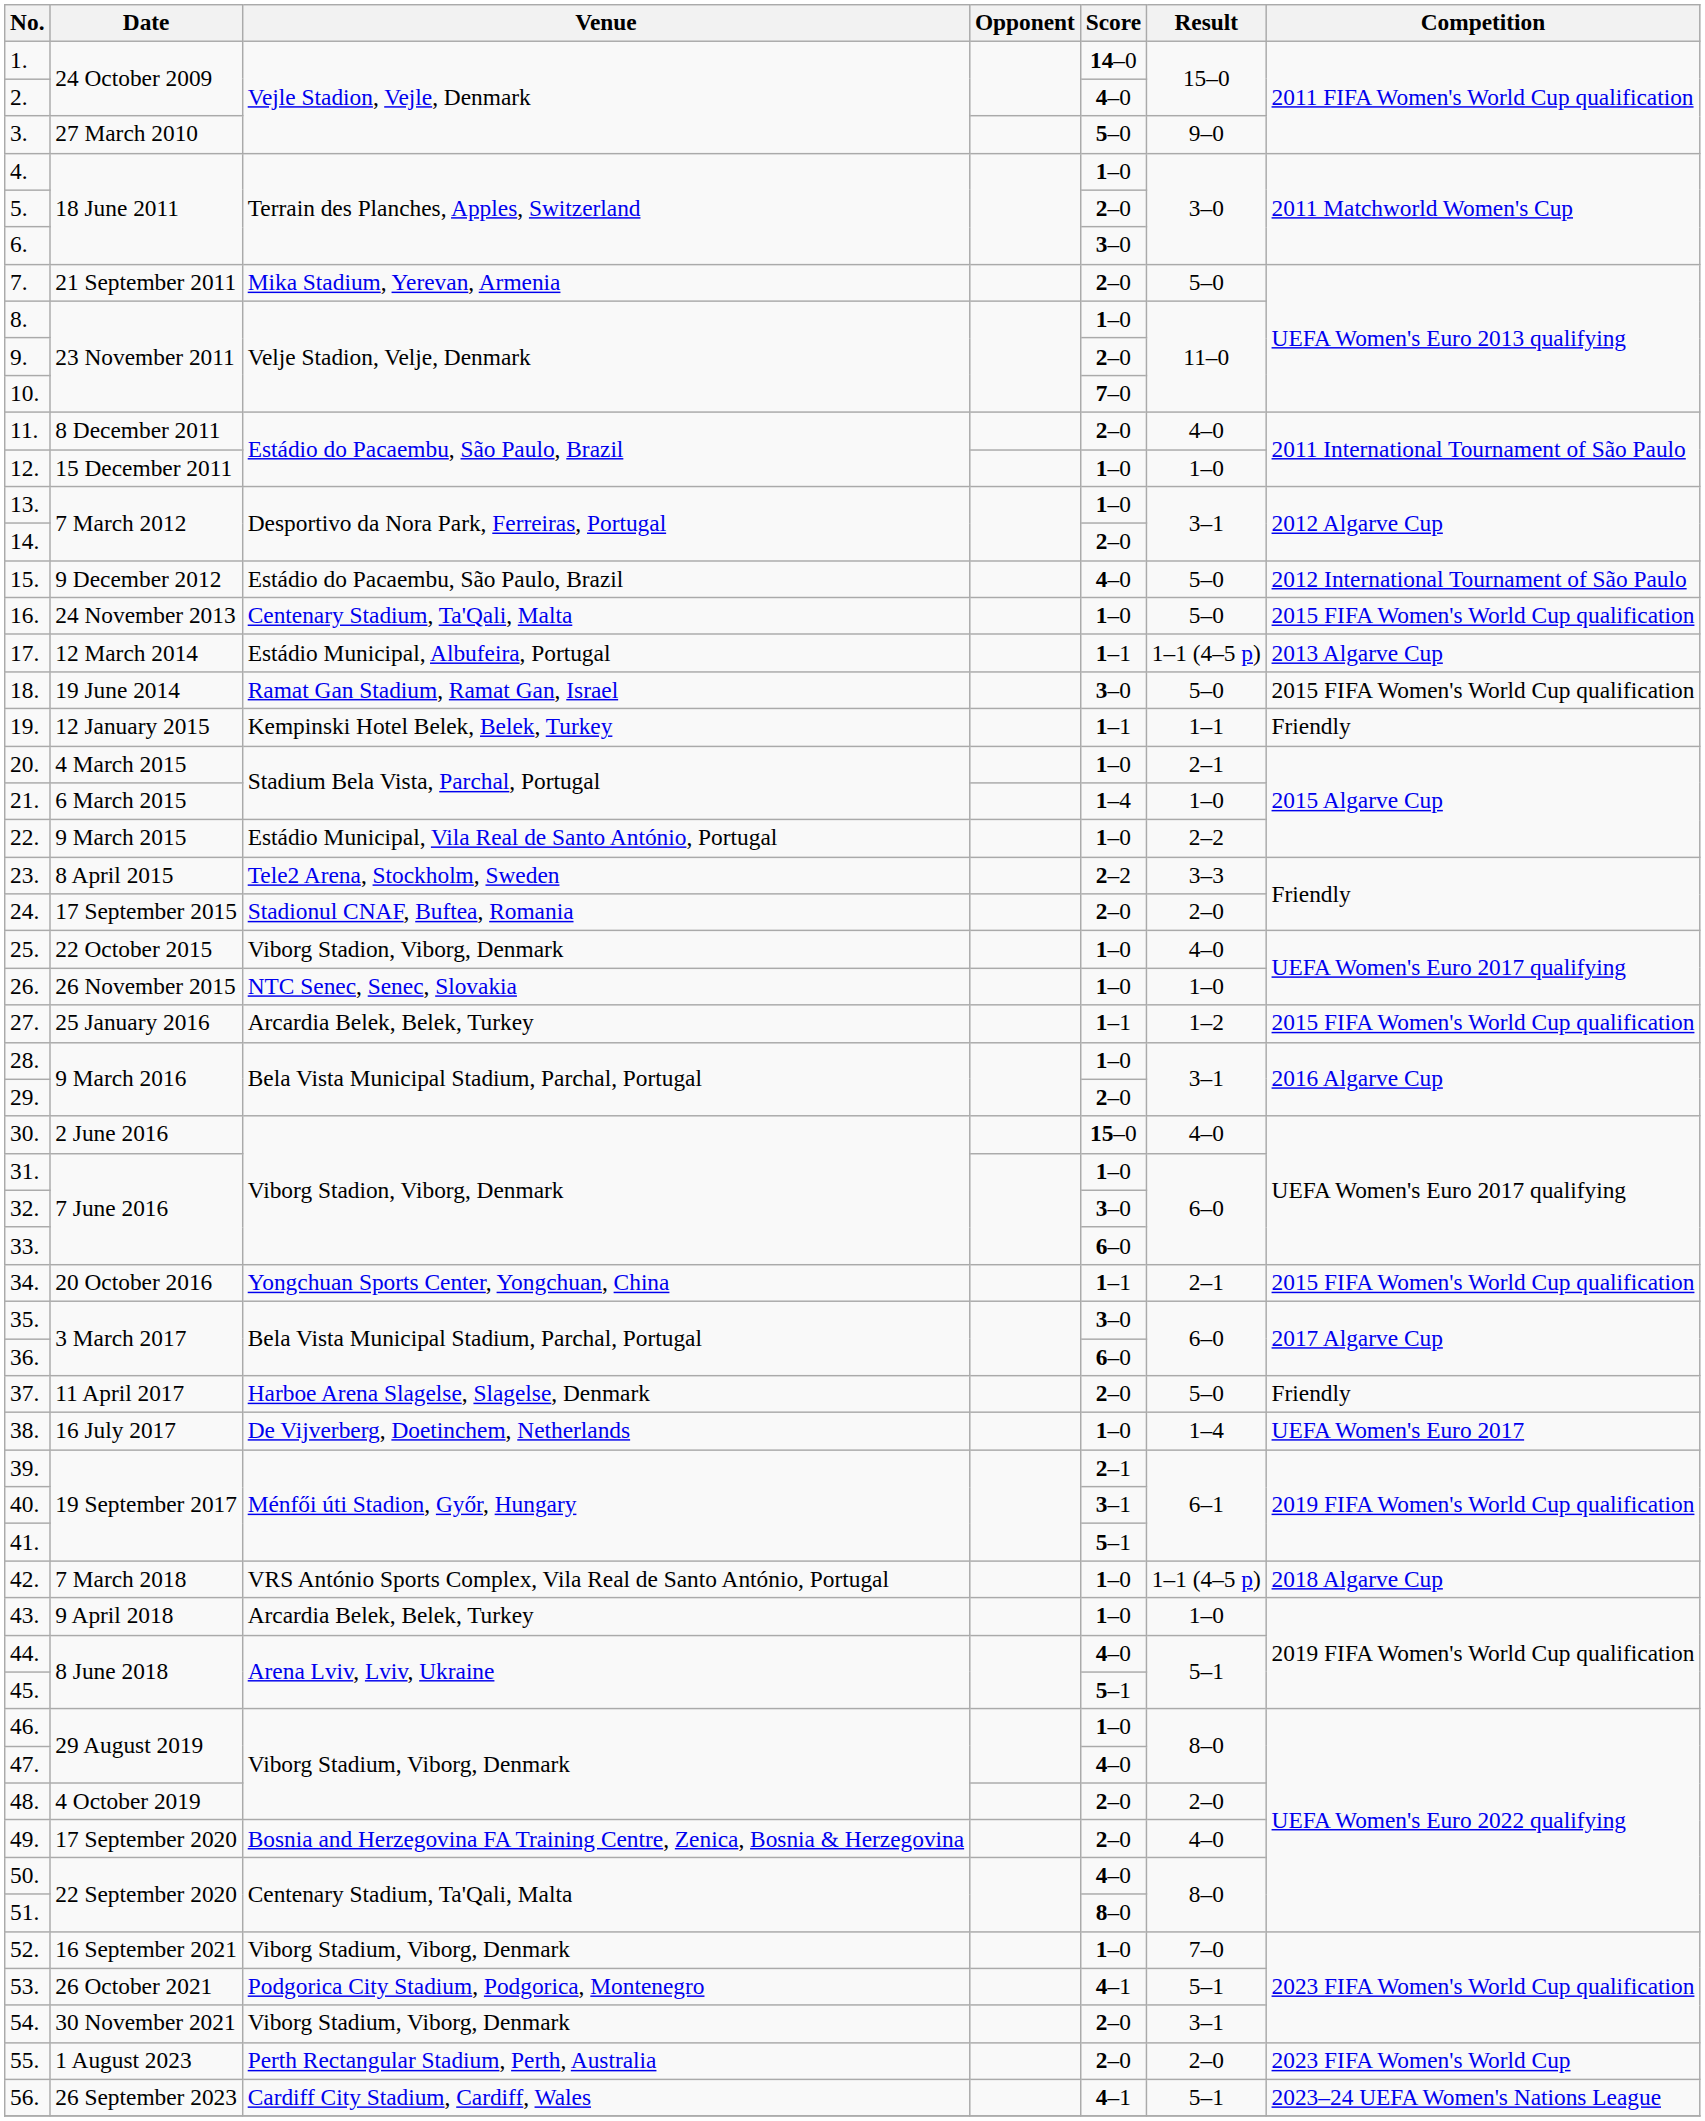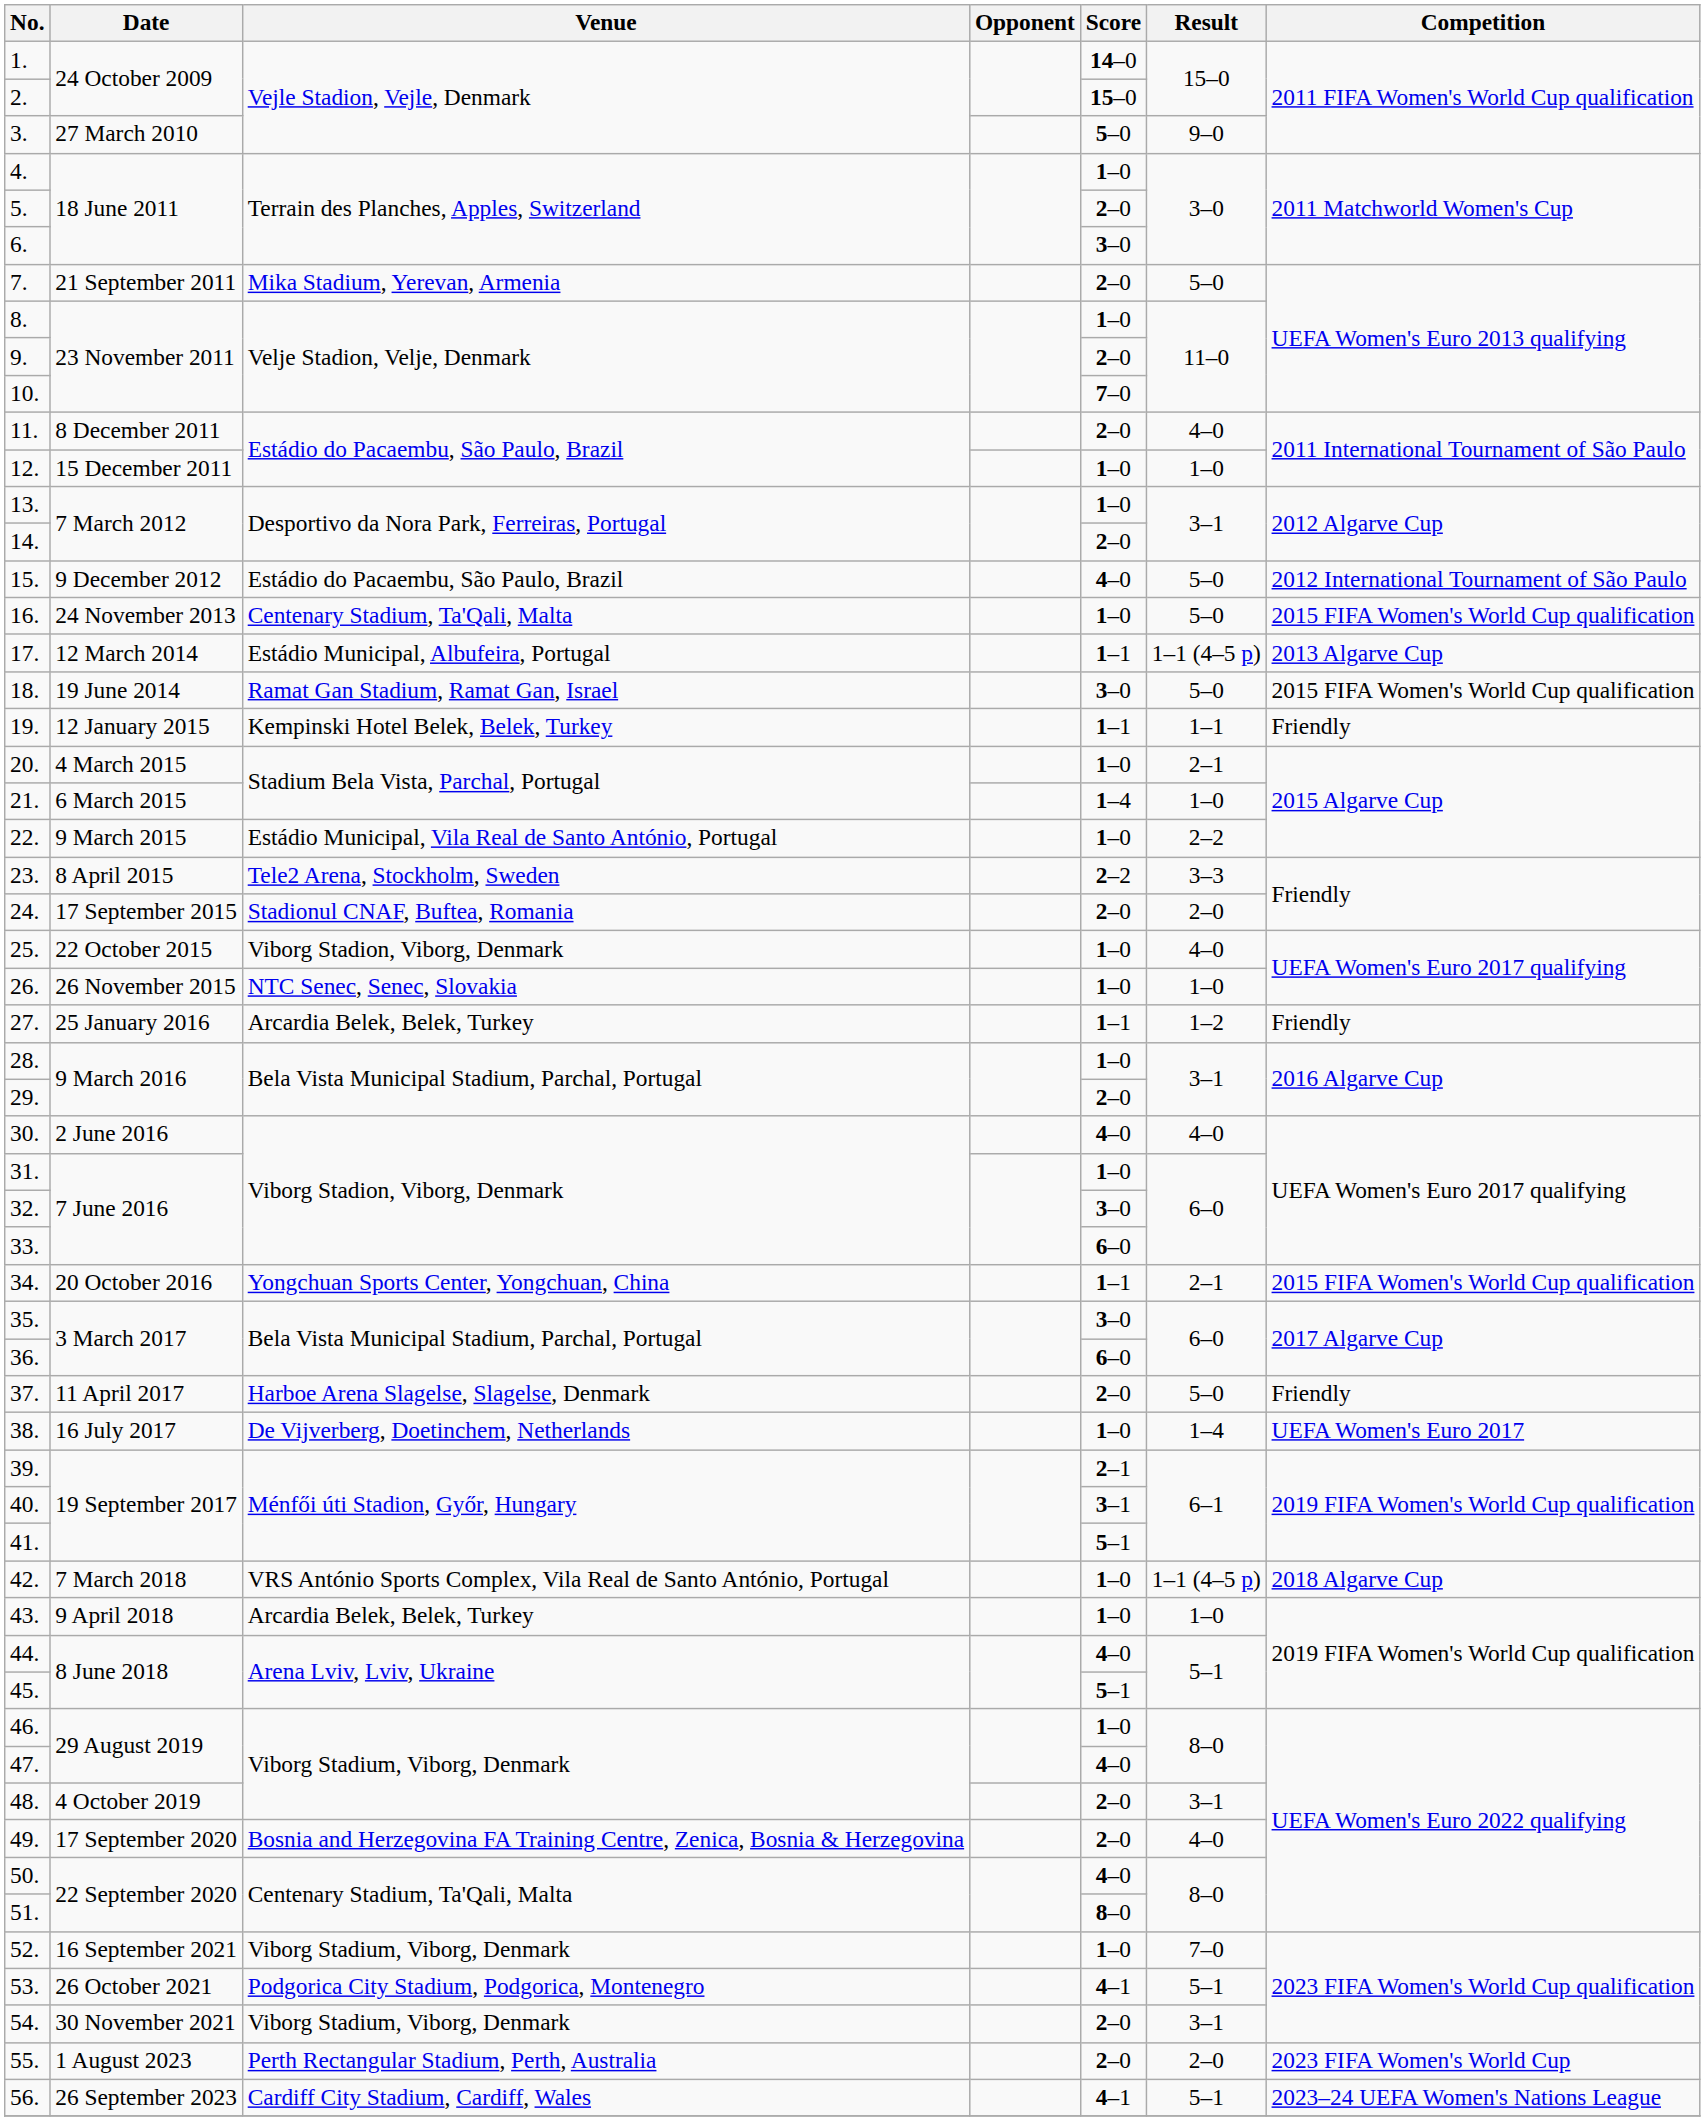2. | Score: 4–0 -> 15–0
27. | Competition: 2015 FIFA Women's World Cup qualification -> Friendly
30. | Score: 15–0 -> 4–0
48. | Result: 2–0 -> 3–1
